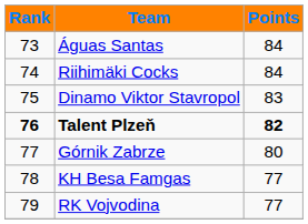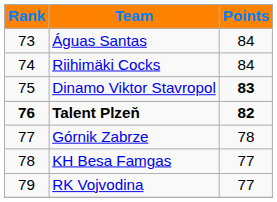Dinamo Viktor Stavropol | Points: normal -> bold
Górnik Zabrze | Points: 80 -> 78
